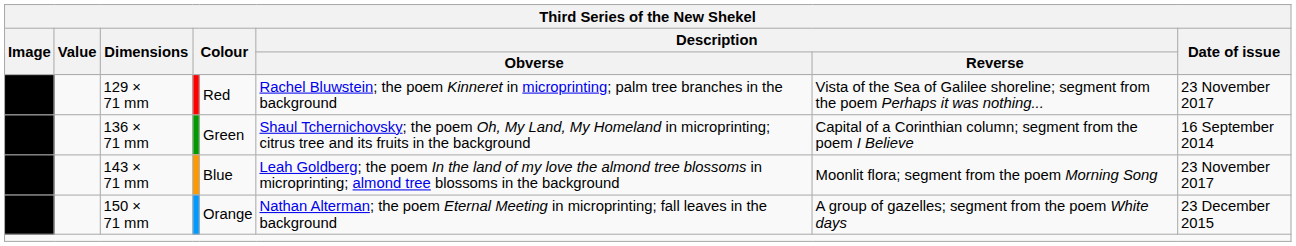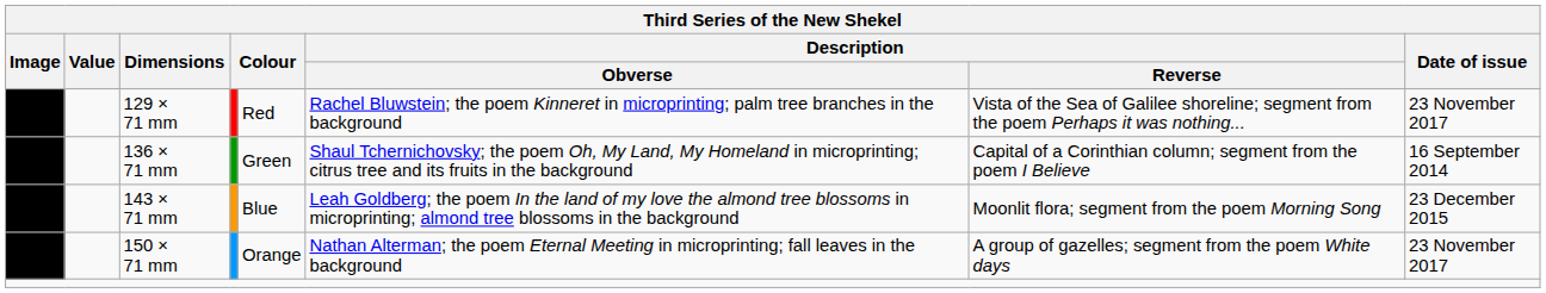143 × 71 mm | Date of issue: 23 November 2017 -> 23 December 2015
150 × 71 mm | Date of issue: 23 December 2015 -> 23 November 2017
